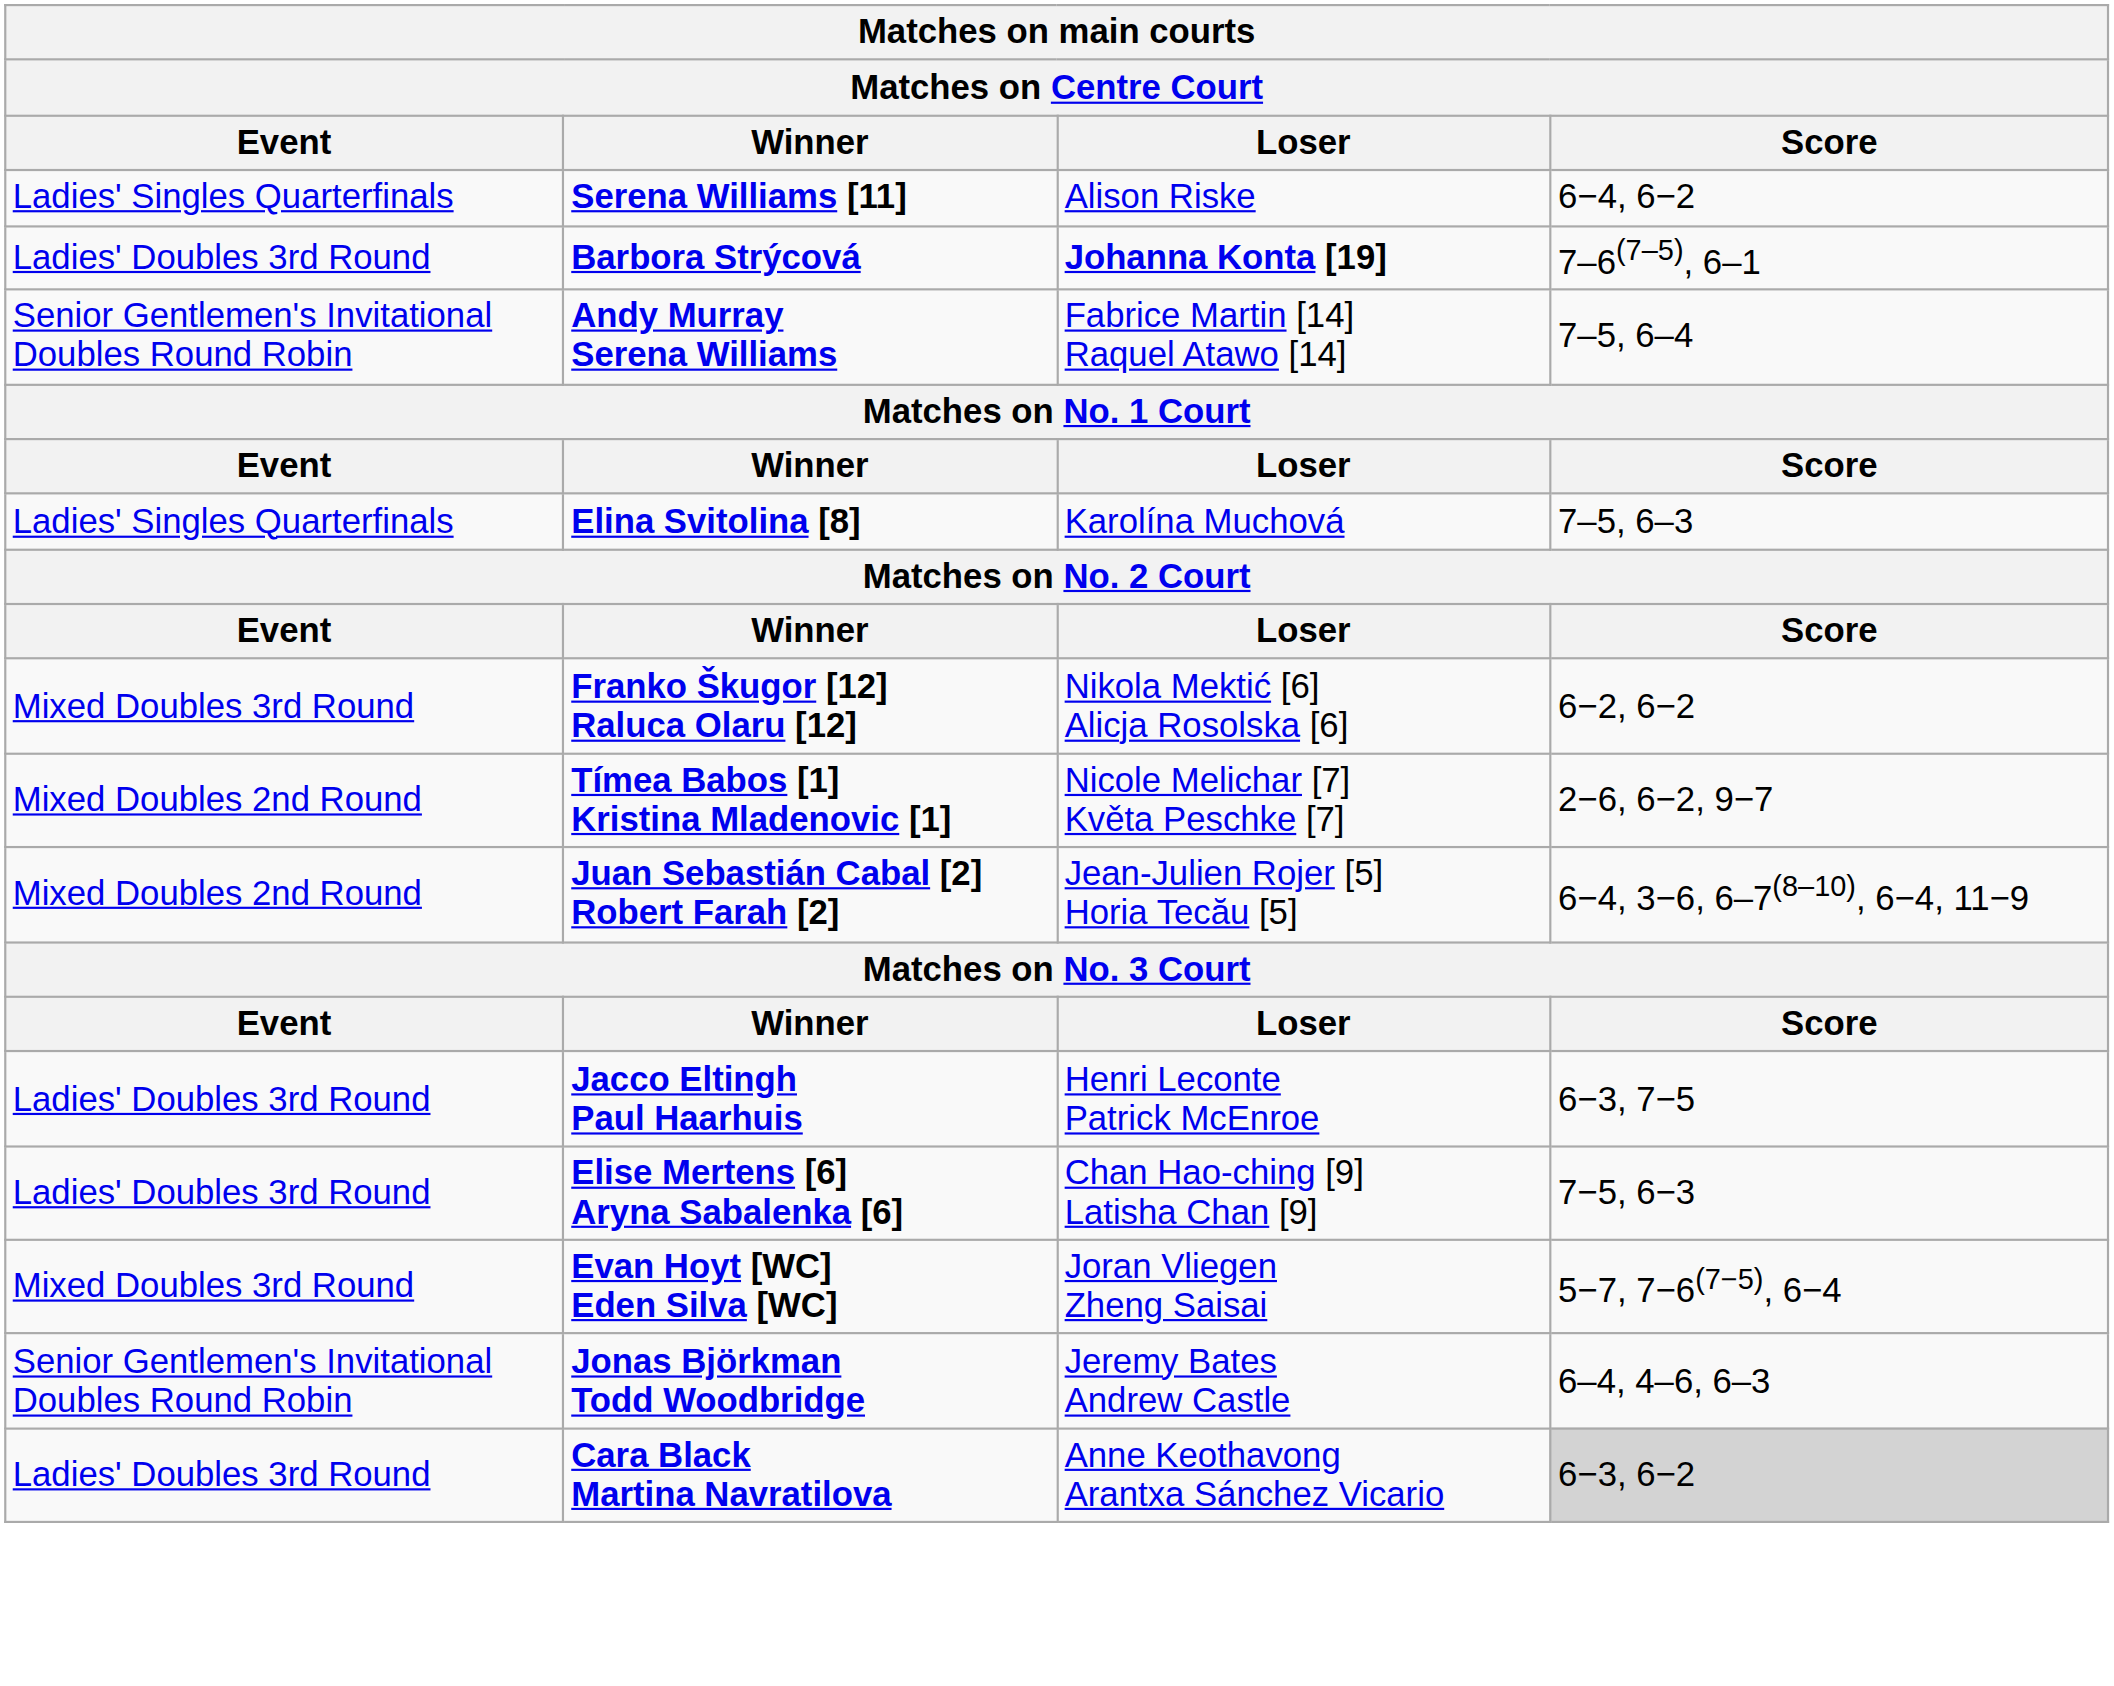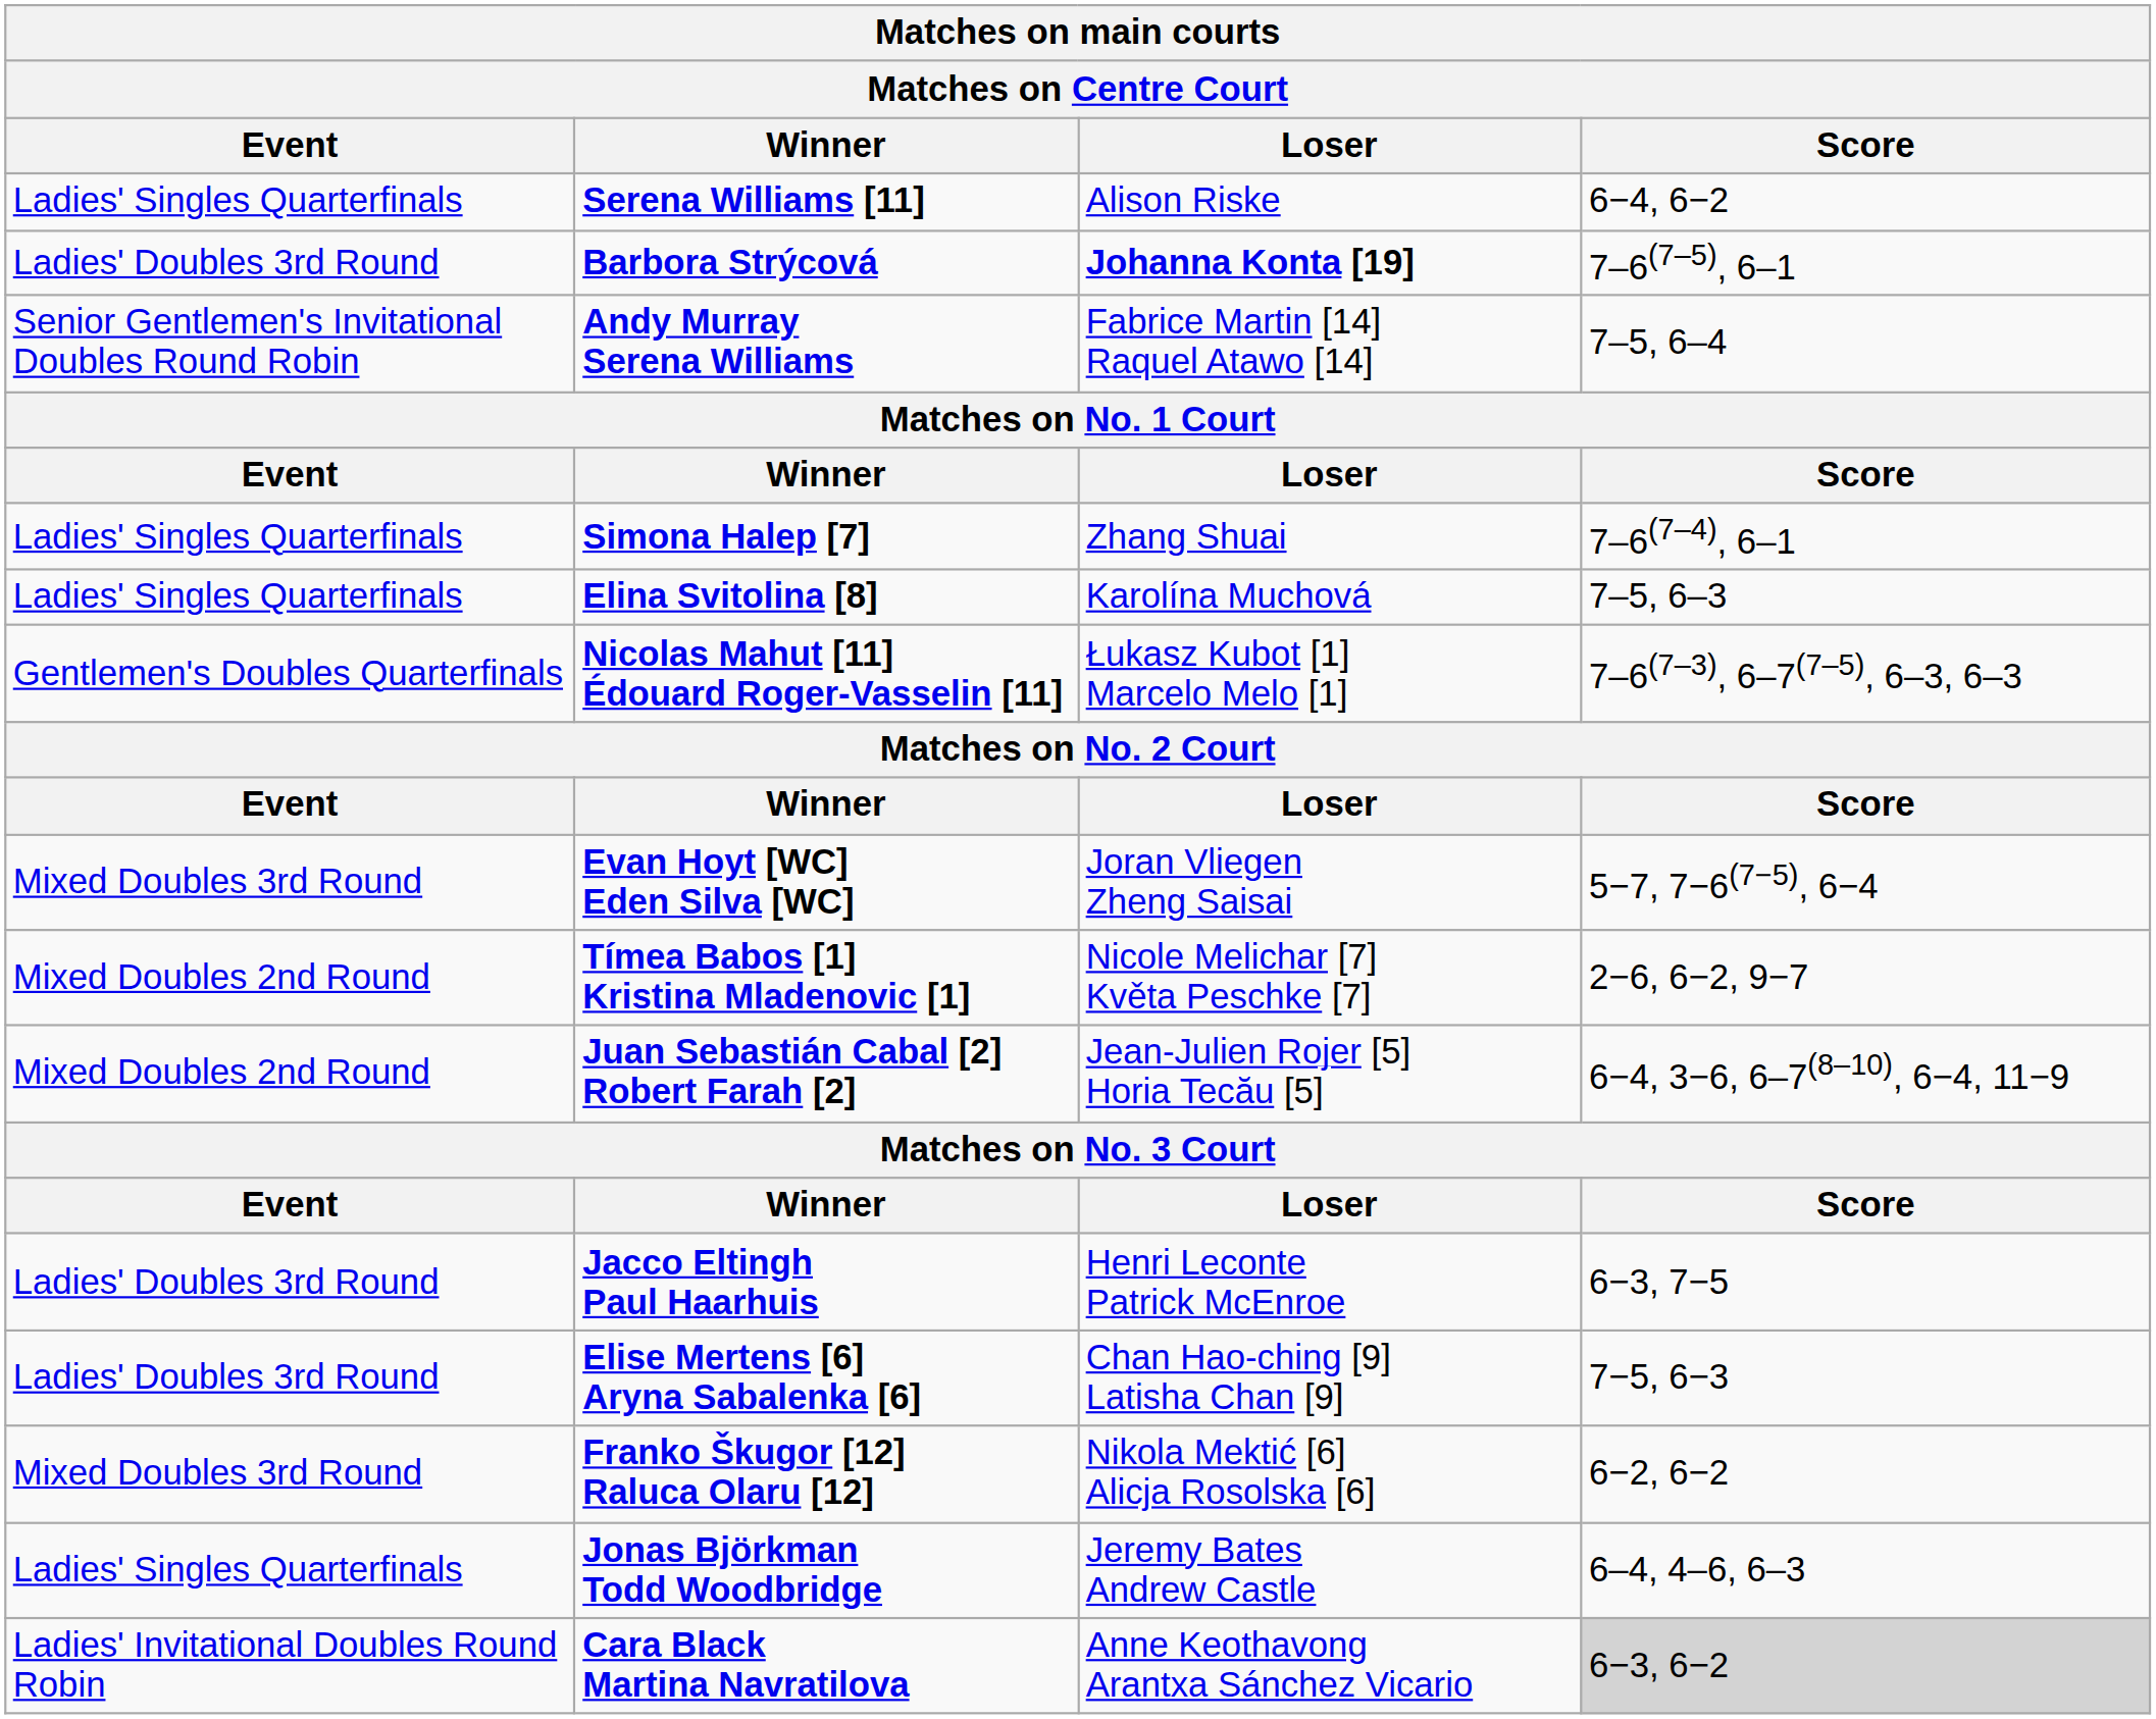+ row: Ladies' Singles Quarterfinals | Simona Halep [7] | Zhang Shuai | 7–6(7–4), 6–1
+ row: Gentlemen's Doubles Quarterfinals | Nicolas Mahut [11] Édouard Roger-Vasselin [11] | Łukasz Kubot [1] Marcelo Melo [1] | 7–6(7–3), 6–7(7–5), 6–3, 6–3
rows swapped: Evan Hoyt [WC] Eden Silva [WC] <-> Franko Škugor [12] Raluca Olaru [12]
Jonas Björkman Todd Woodbridge | Event: Senior Gentlemen's Invitational Doubles Round Robin -> Ladies' Singles Quarterfinals
Cara Black Martina Navratilova | Event: Ladies' Doubles 3rd Round -> Ladies' Invitational Doubles Round Robin
